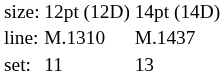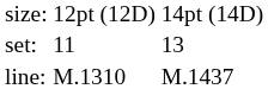rows swapped: set: <-> line:
